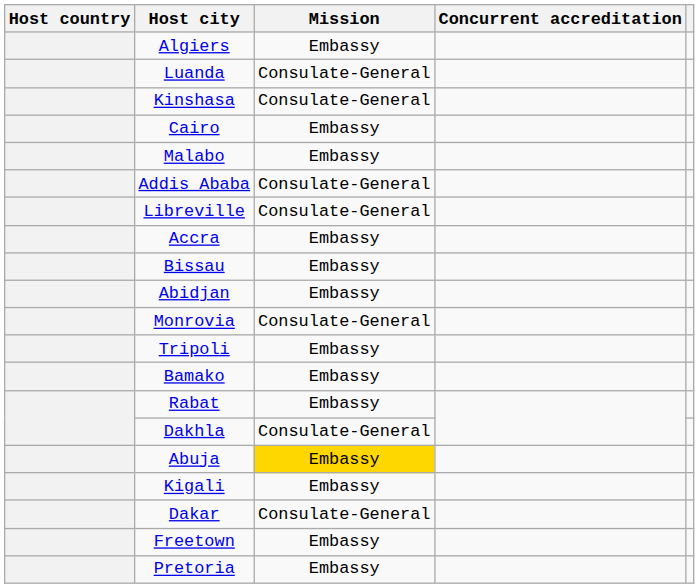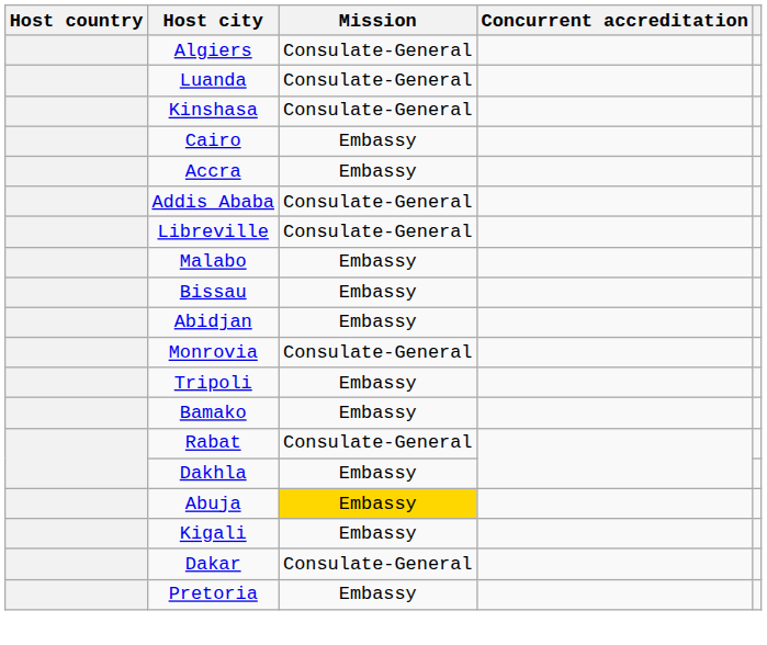Algiers | Mission: Embassy -> Consulate-General
rows swapped: Malabo <-> Accra
Rabat | Mission: Embassy -> Consulate-General
Dakhla | Mission: Consulate-General -> Embassy
- row: Freetown | Embassy
